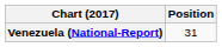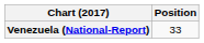Venezuela (National-Report) | Position: 31 -> 33
